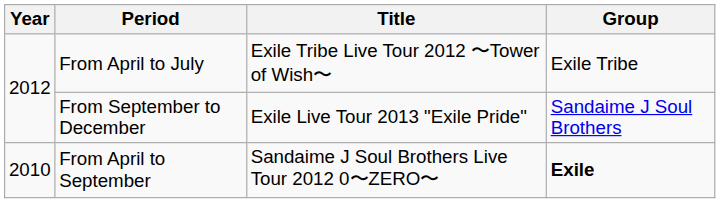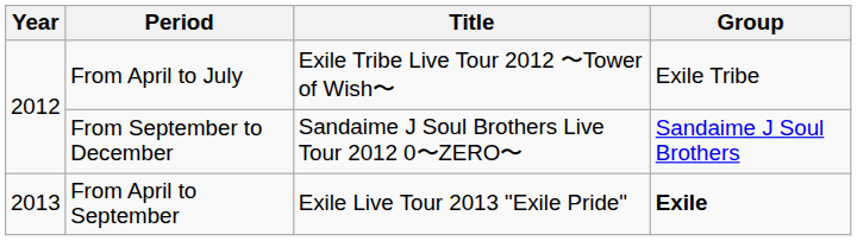From September to December | Title: Exile Live Tour 2013 "Exile Pride" -> Sandaime J Soul Brothers Live Tour 2012 0〜ZERO〜
From April to September | Year: 2010 -> 2013
From April to September | Title: Sandaime J Soul Brothers Live Tour 2012 0〜ZERO〜 -> Exile Live Tour 2013 "Exile Pride"
